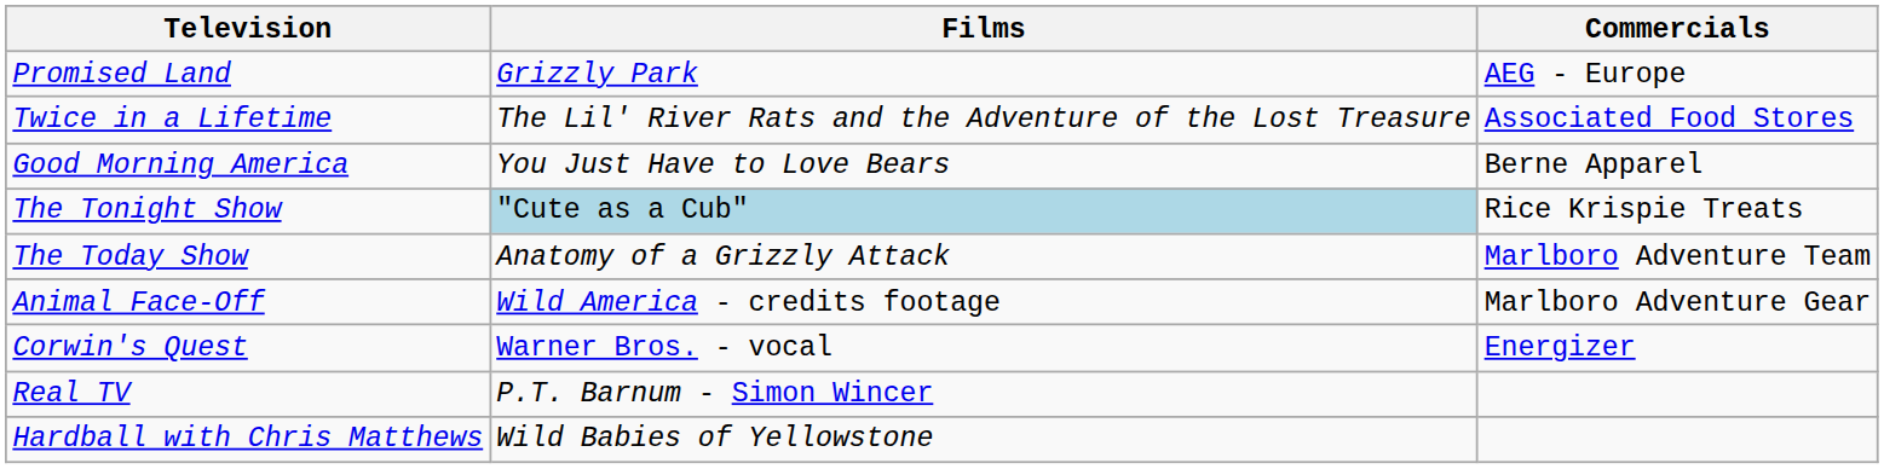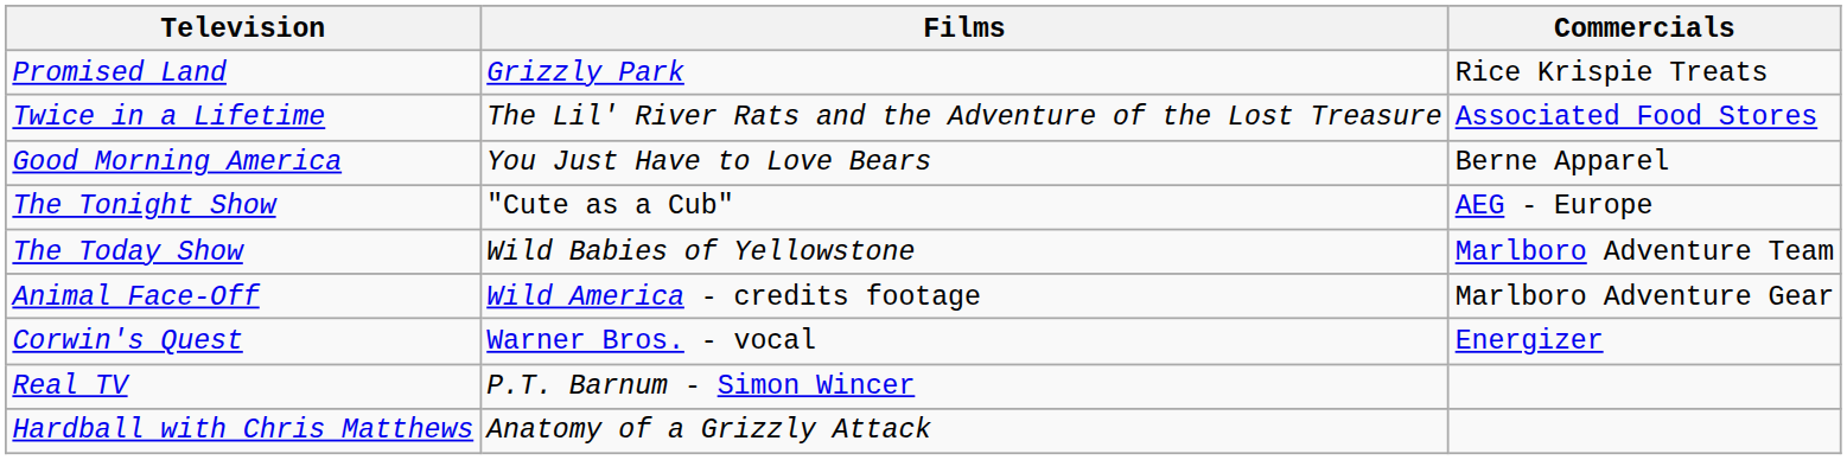Promised Land | Commercials: AEG - Europe -> Rice Krispie Treats
The Tonight Show | Films: lightblue background -> no background
The Tonight Show | Commercials: Rice Krispie Treats -> AEG - Europe
The Today Show | Films: Anatomy of a Grizzly Attack -> Wild Babies of Yellowstone
Hardball with Chris Matthews | Films: Wild Babies of Yellowstone -> Anatomy of a Grizzly Attack
